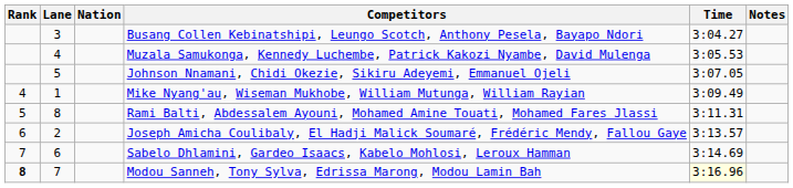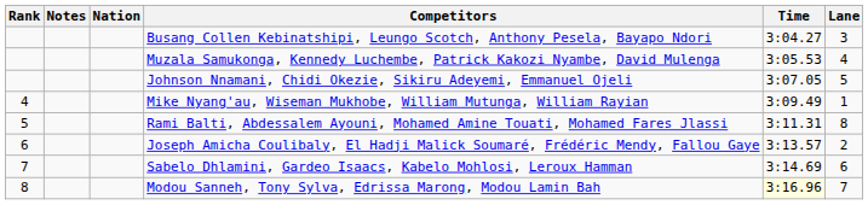columns swapped: Lane <-> Notes
Modou Sanneh, Tony Sylva, Edrissa Marong, Modou Lamin Bah | Rank: bold -> normal
